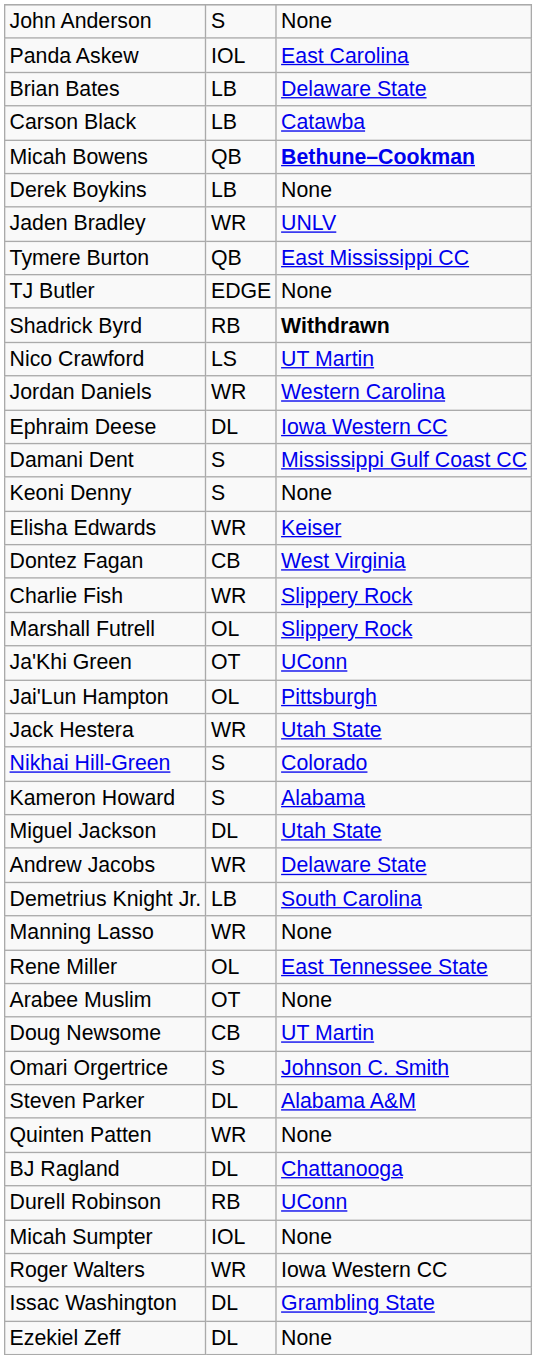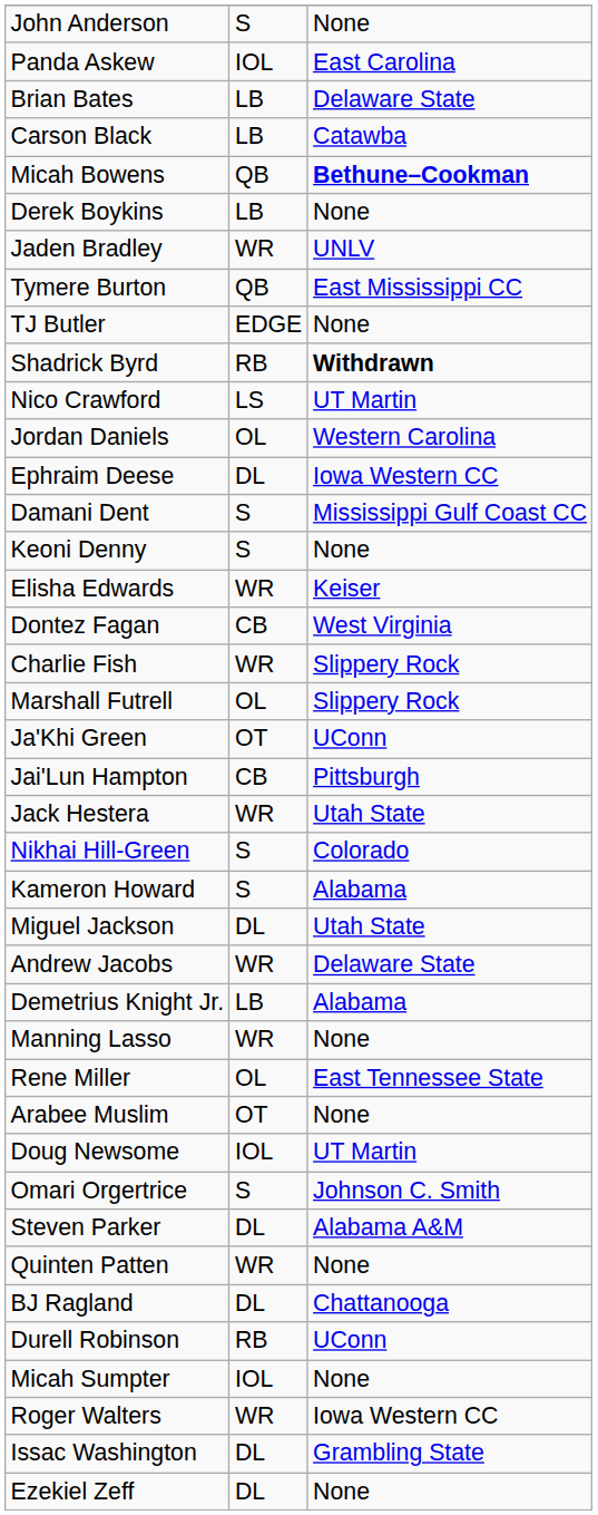Jordan Daniels | column 2: WR -> OL
Jai'Lun Hampton | column 2: OL -> CB
Demetrius Knight Jr. | column 3: South Carolina -> Alabama
Doug Newsome | column 2: CB -> IOL
